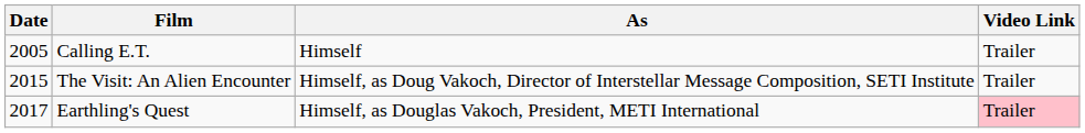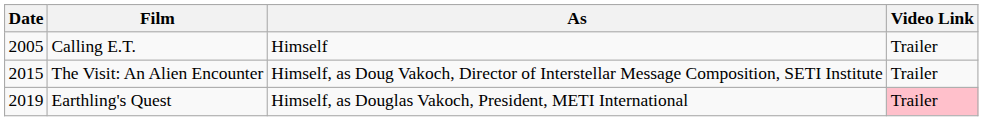Earthling's Quest | Date: 2017 -> 2019
